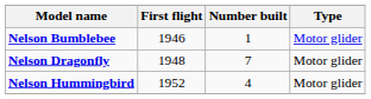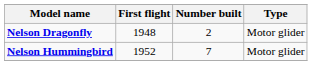- row: Nelson Bumblebee | 1946 | 1 | Motor glider
Nelson Dragonfly | Number built: 7 -> 2
Nelson Hummingbird | Number built: 4 -> 7
